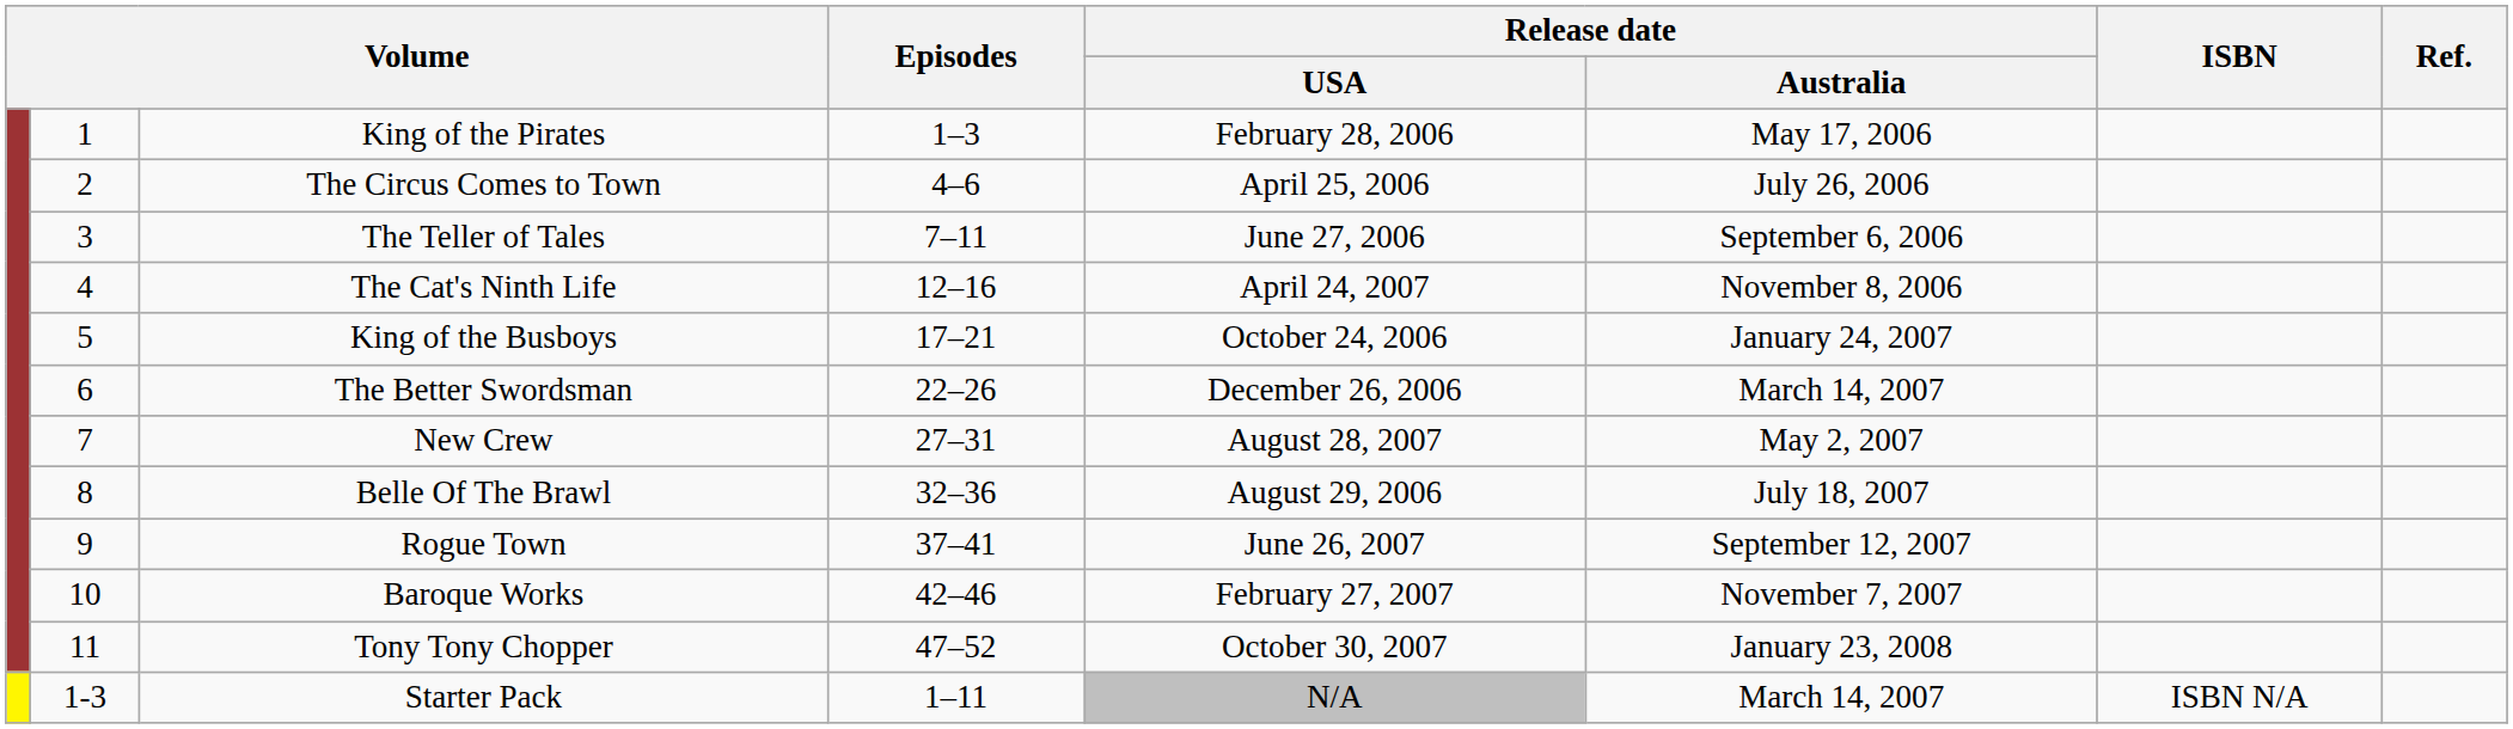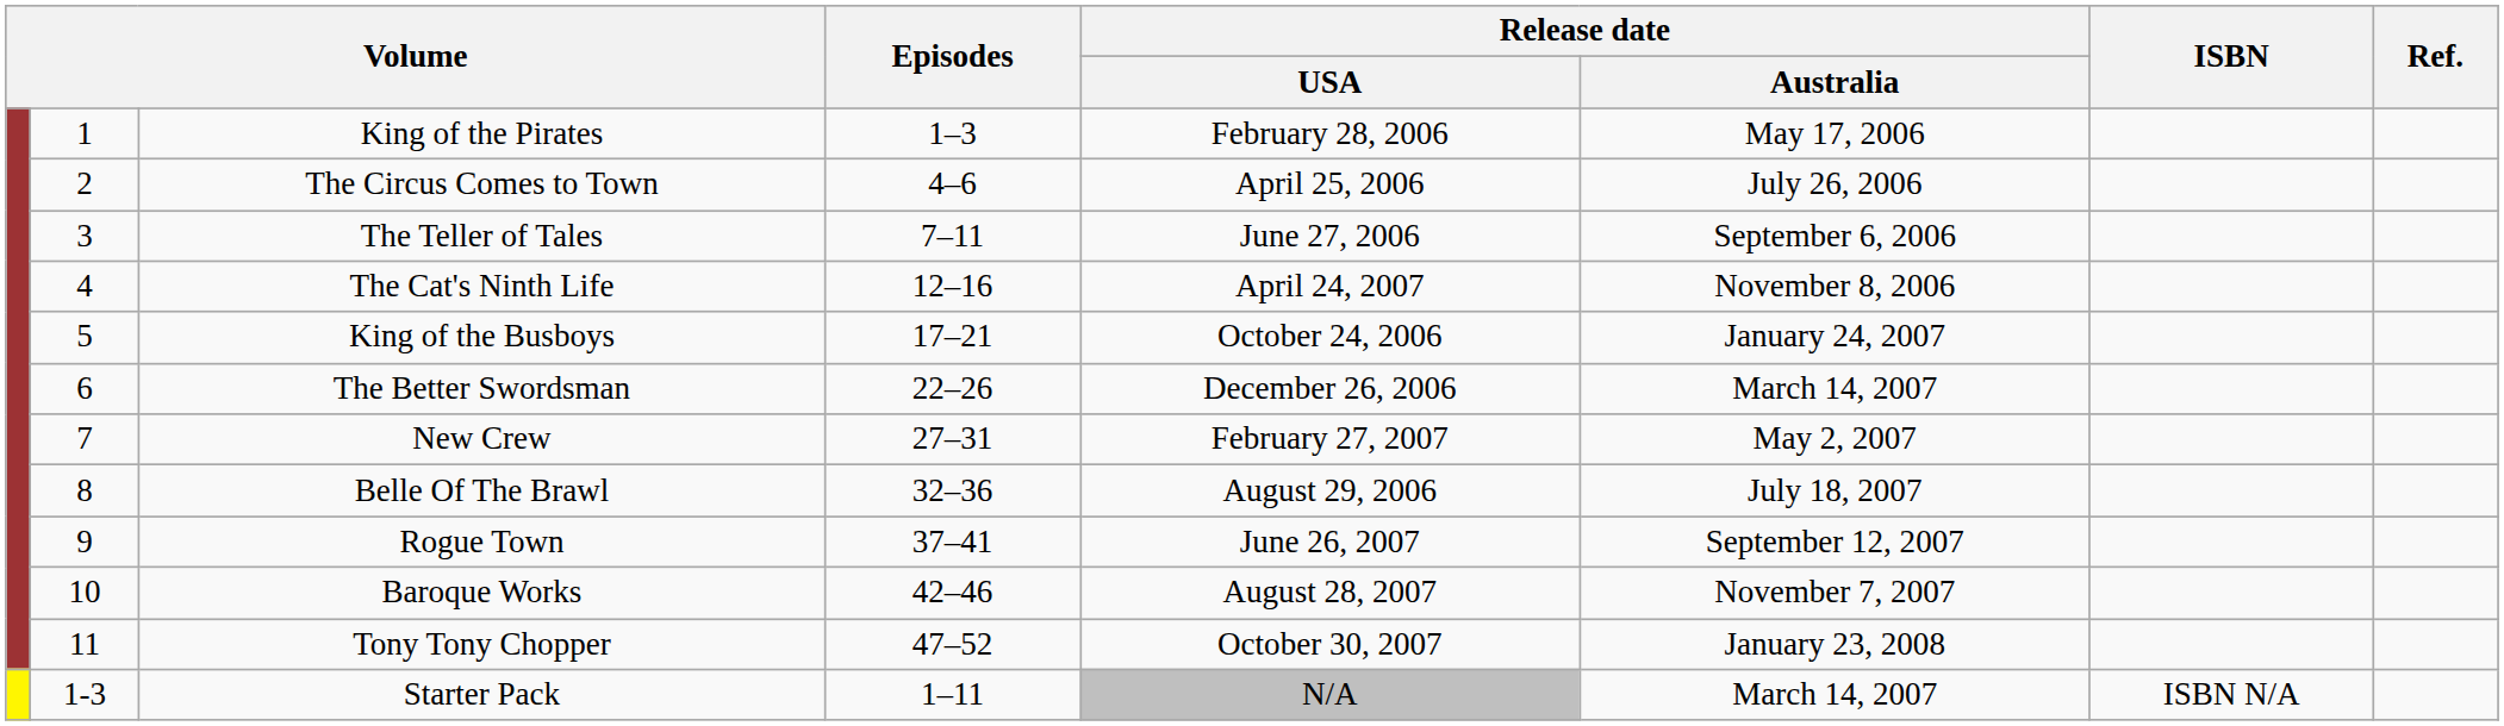New Crew | Release date / USA: August 28, 2007 -> February 27, 2007
Baroque Works | Release date / USA: February 27, 2007 -> August 28, 2007
